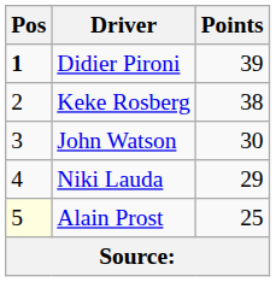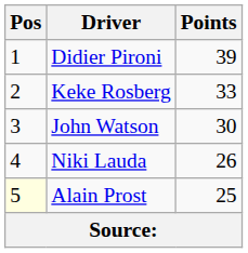Didier Pironi | Pos: bold -> normal
Keke Rosberg | Points: 38 -> 33
Niki Lauda | Points: 29 -> 26
